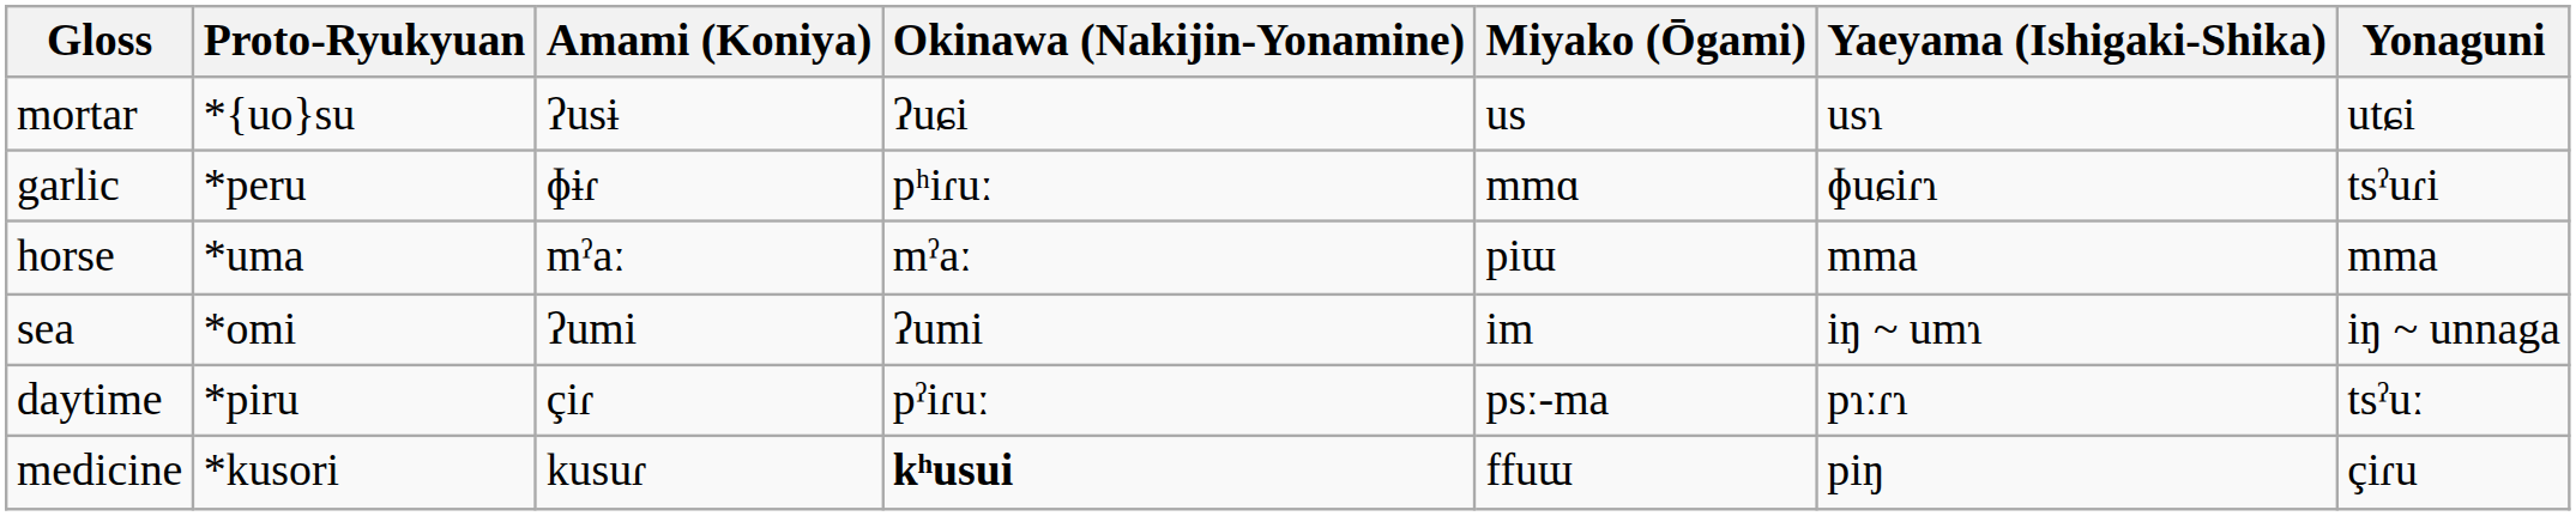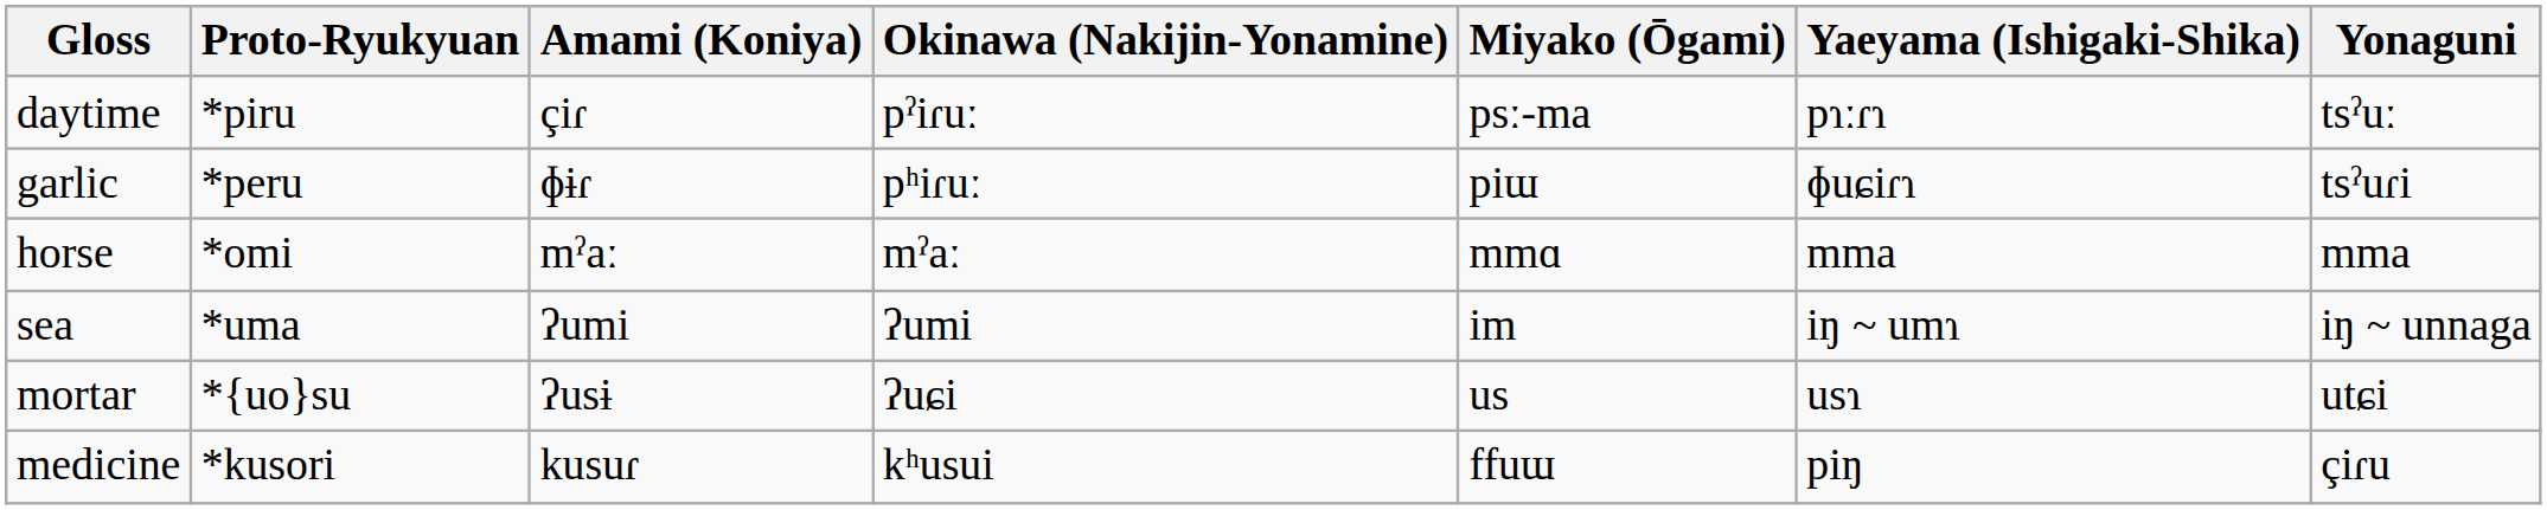rows swapped: daytime <-> mortar
garlic | Miyako (Ōgami): mmɑ -> piɯ
horse | Proto-Ryukyuan: *uma -> *omi
horse | Miyako (Ōgami): piɯ -> mmɑ
sea | Proto-Ryukyuan: *omi -> *uma
medicine | Okinawa (Nakijin-Yonamine): bold -> normal
